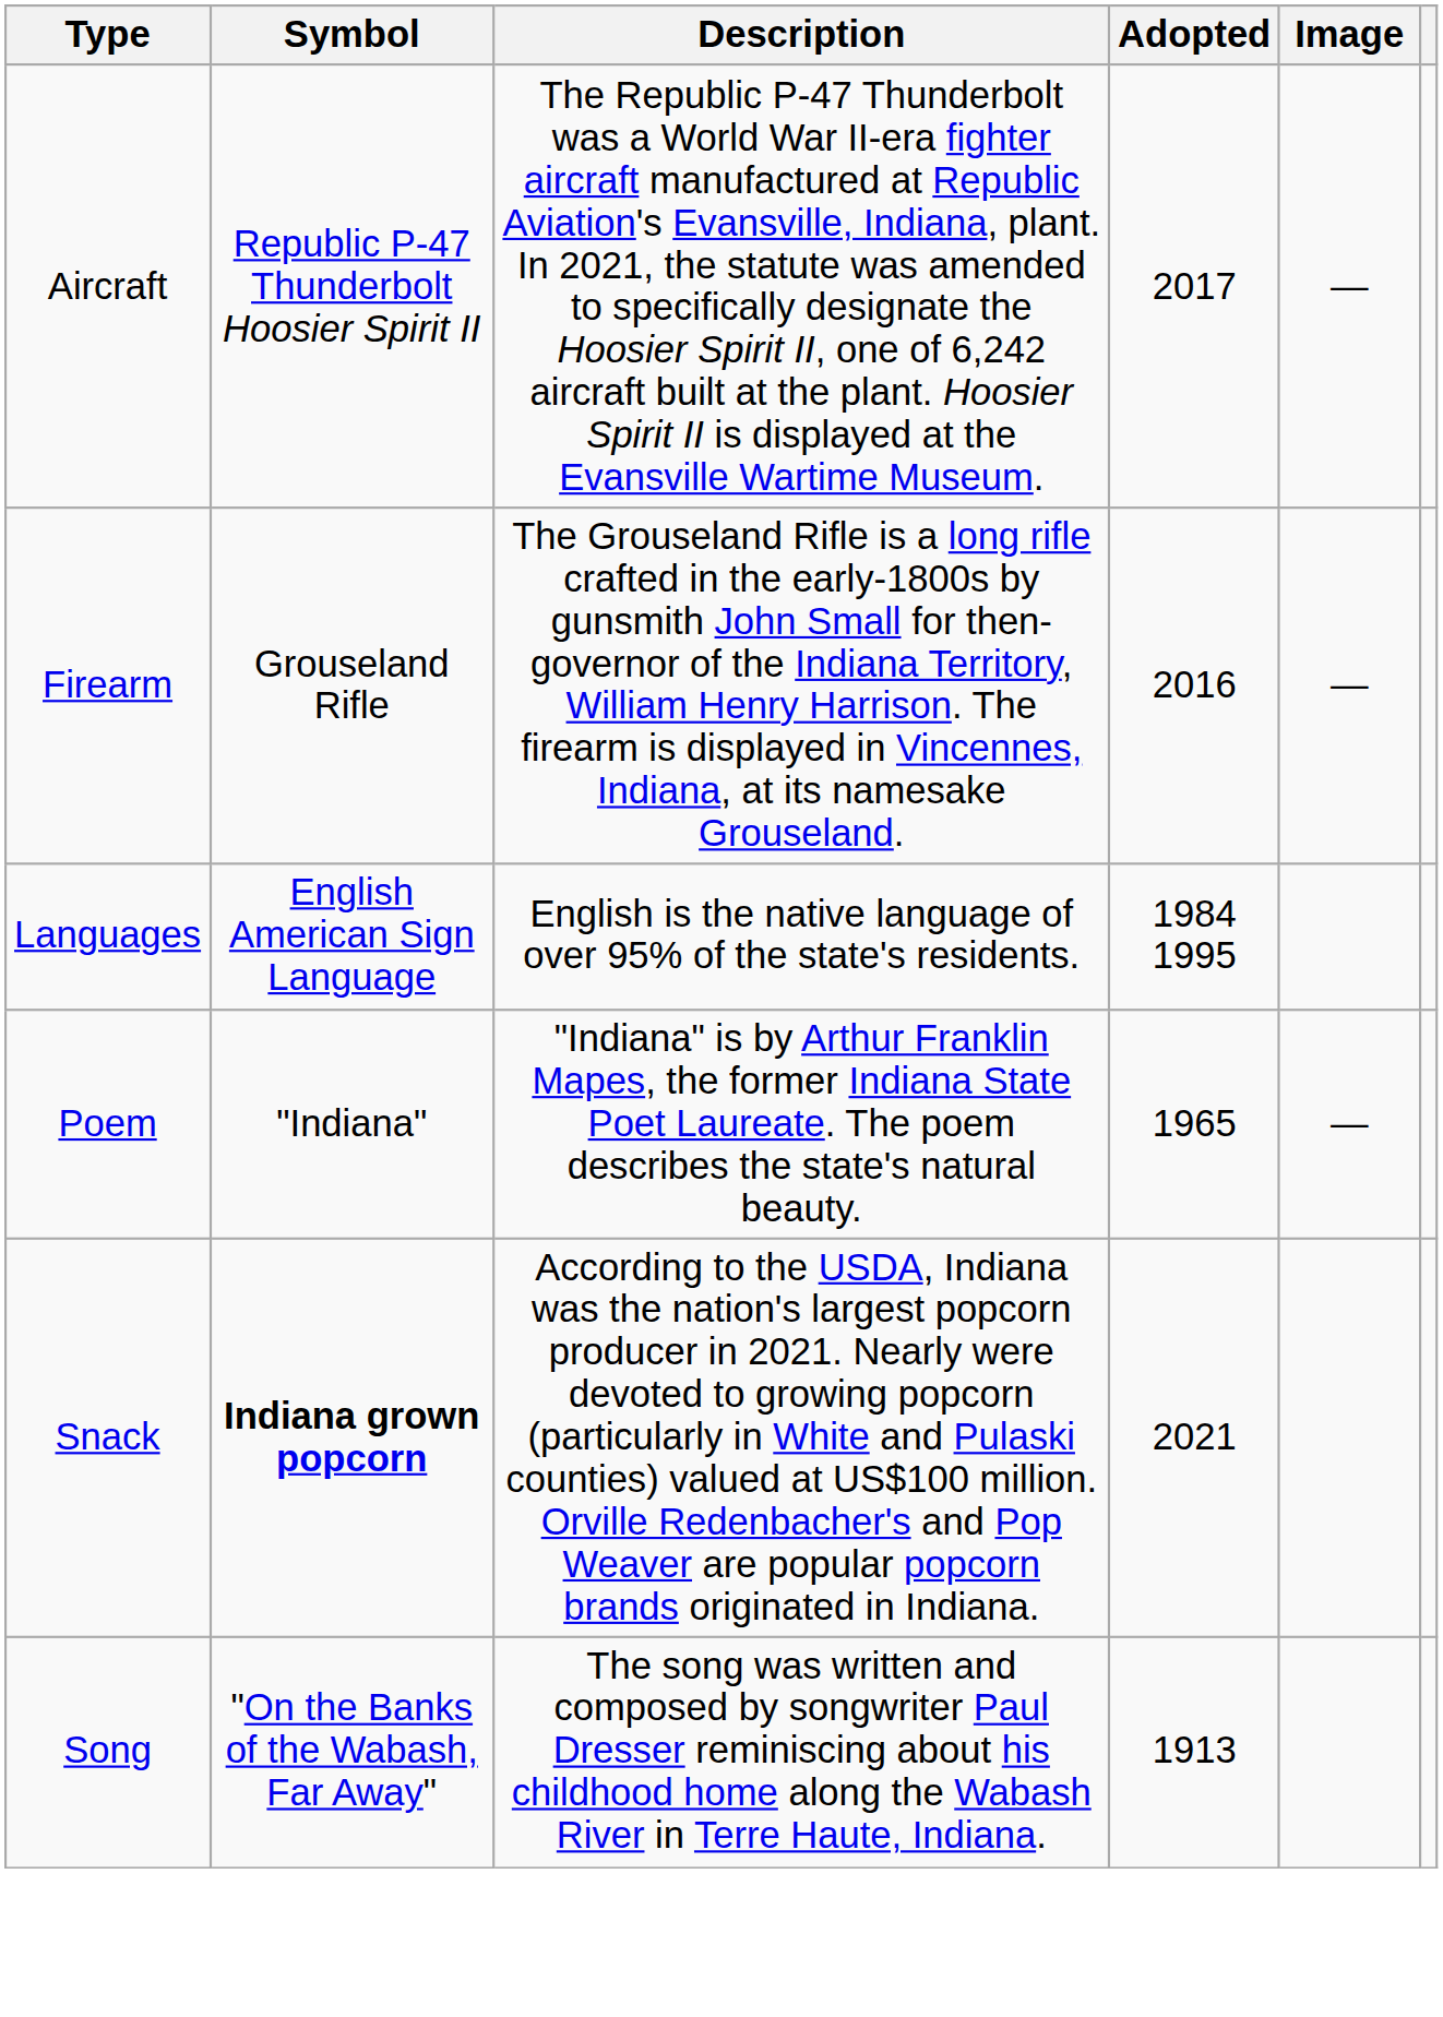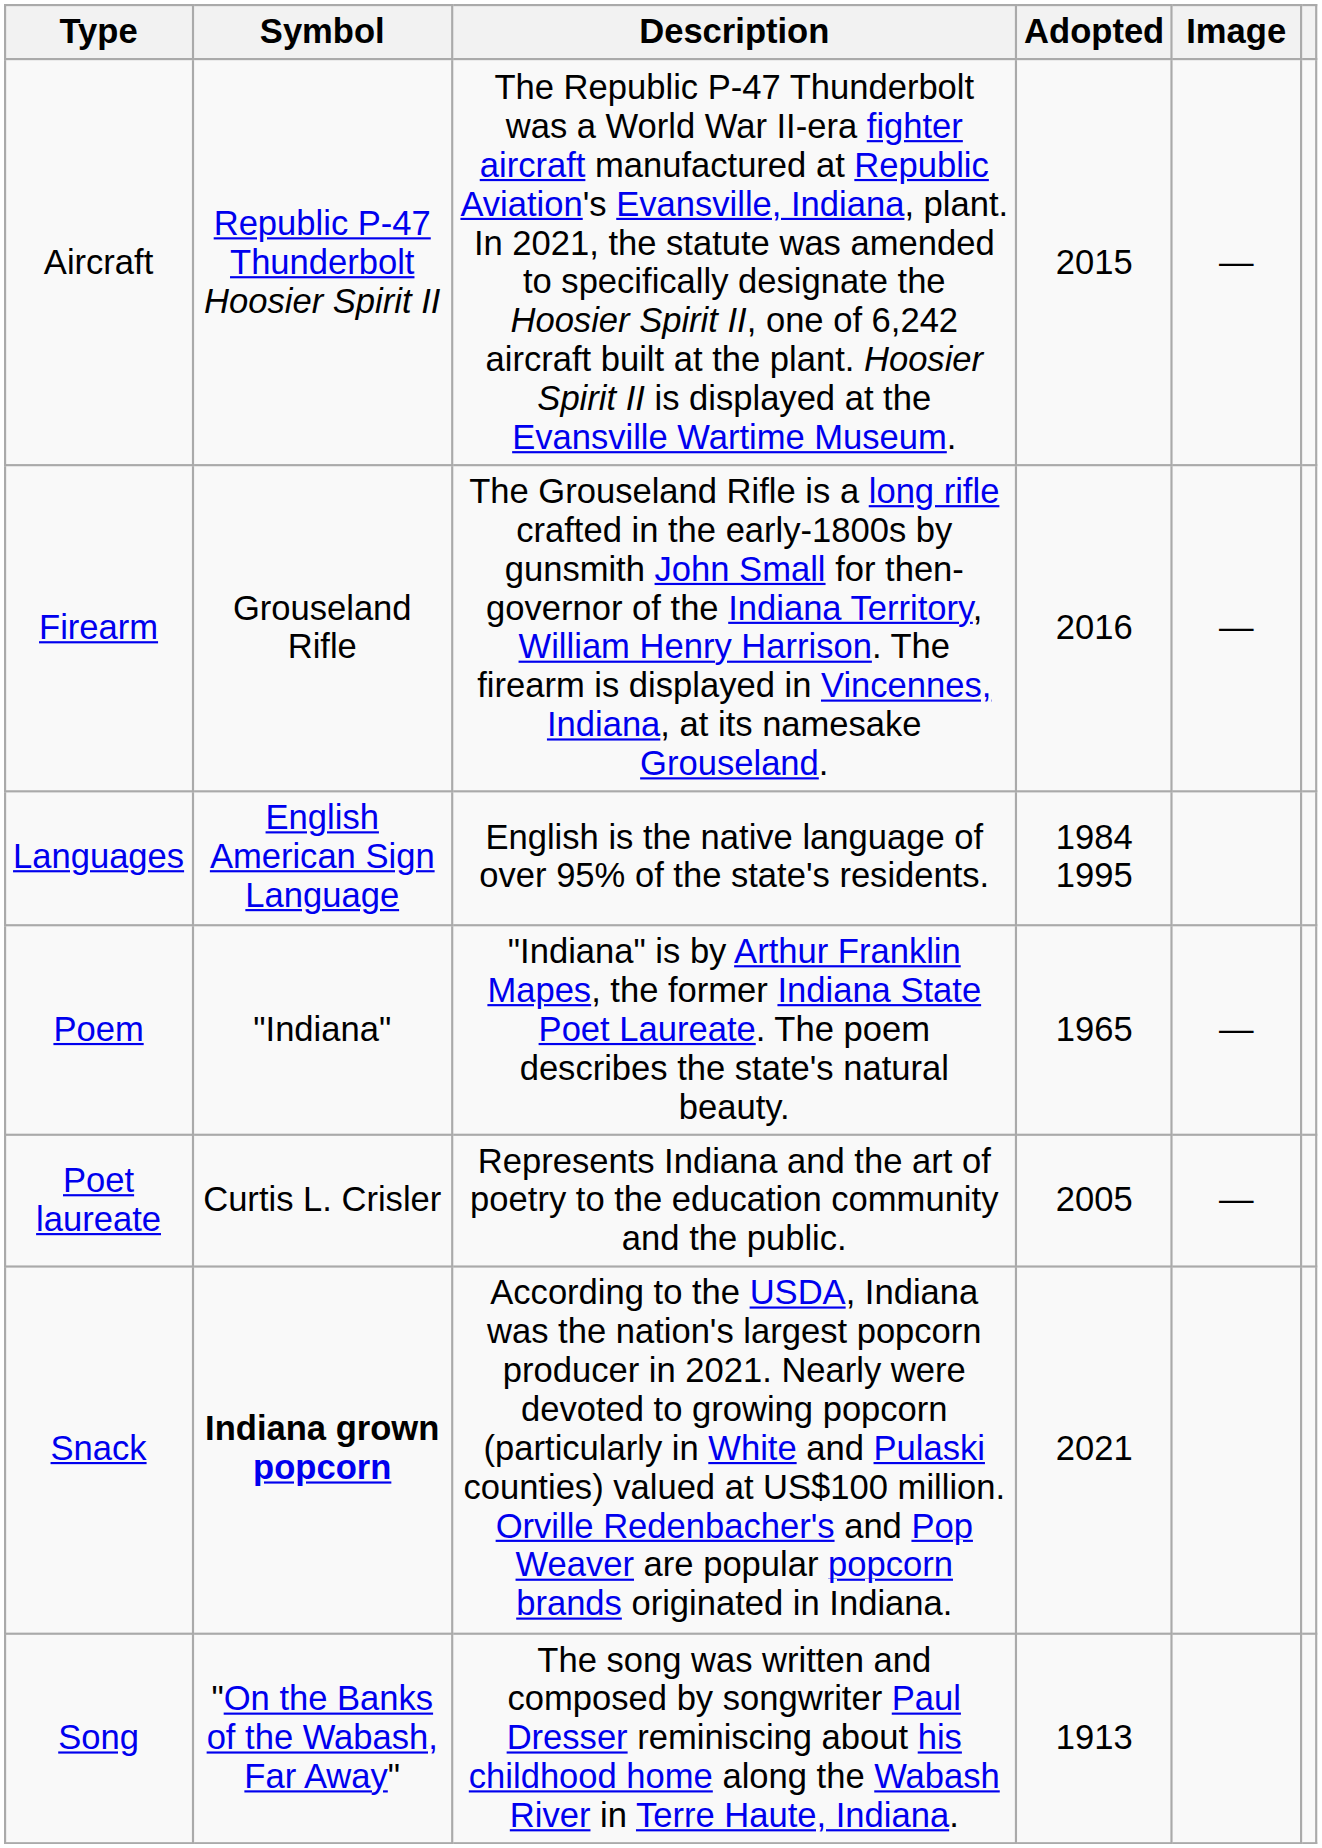Aircraft | Adopted: 2017 -> 2015
+ row: Poet laureate | Curtis L. Crisler | Represents Indiana and the art of poetry to the education community and the public. | 2005 | —
